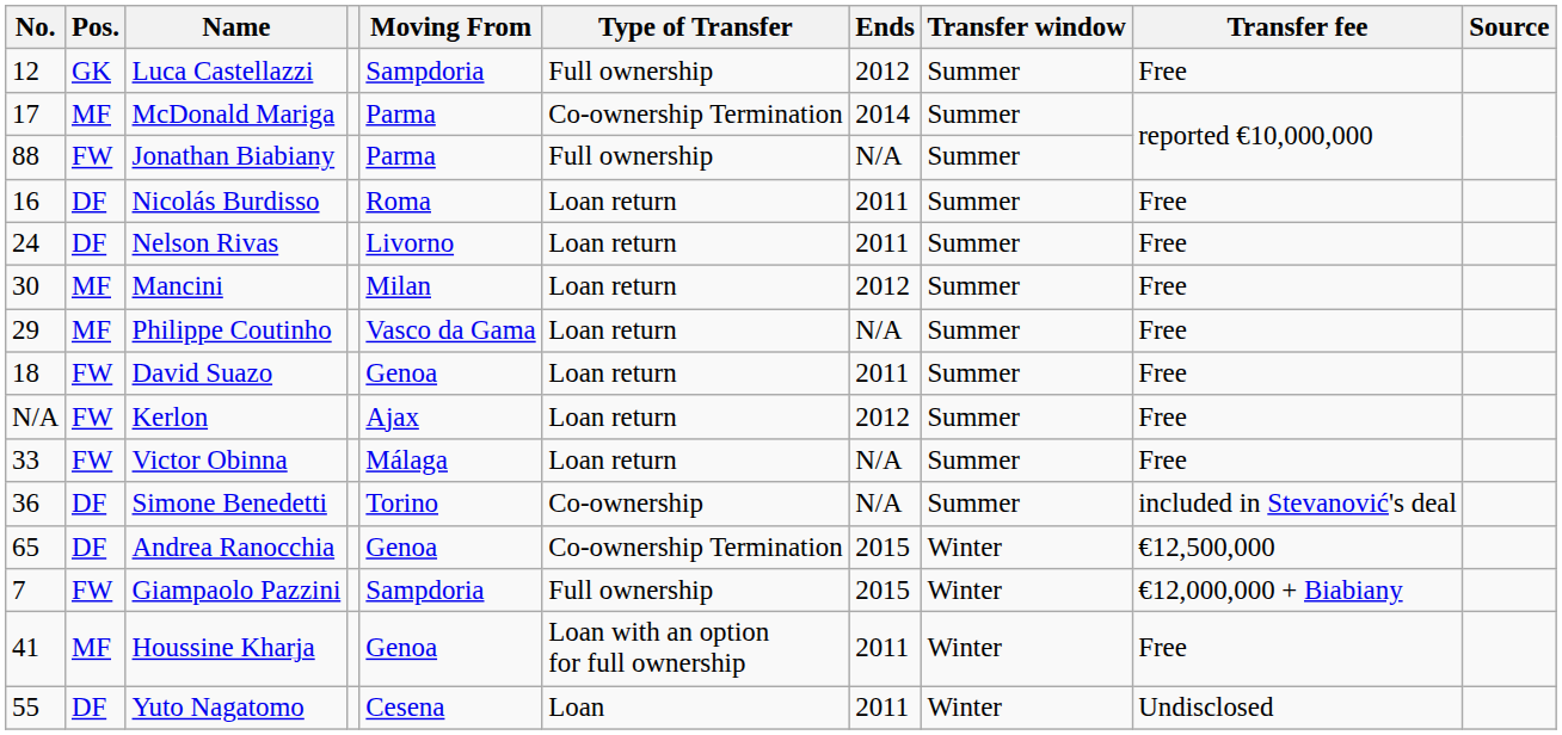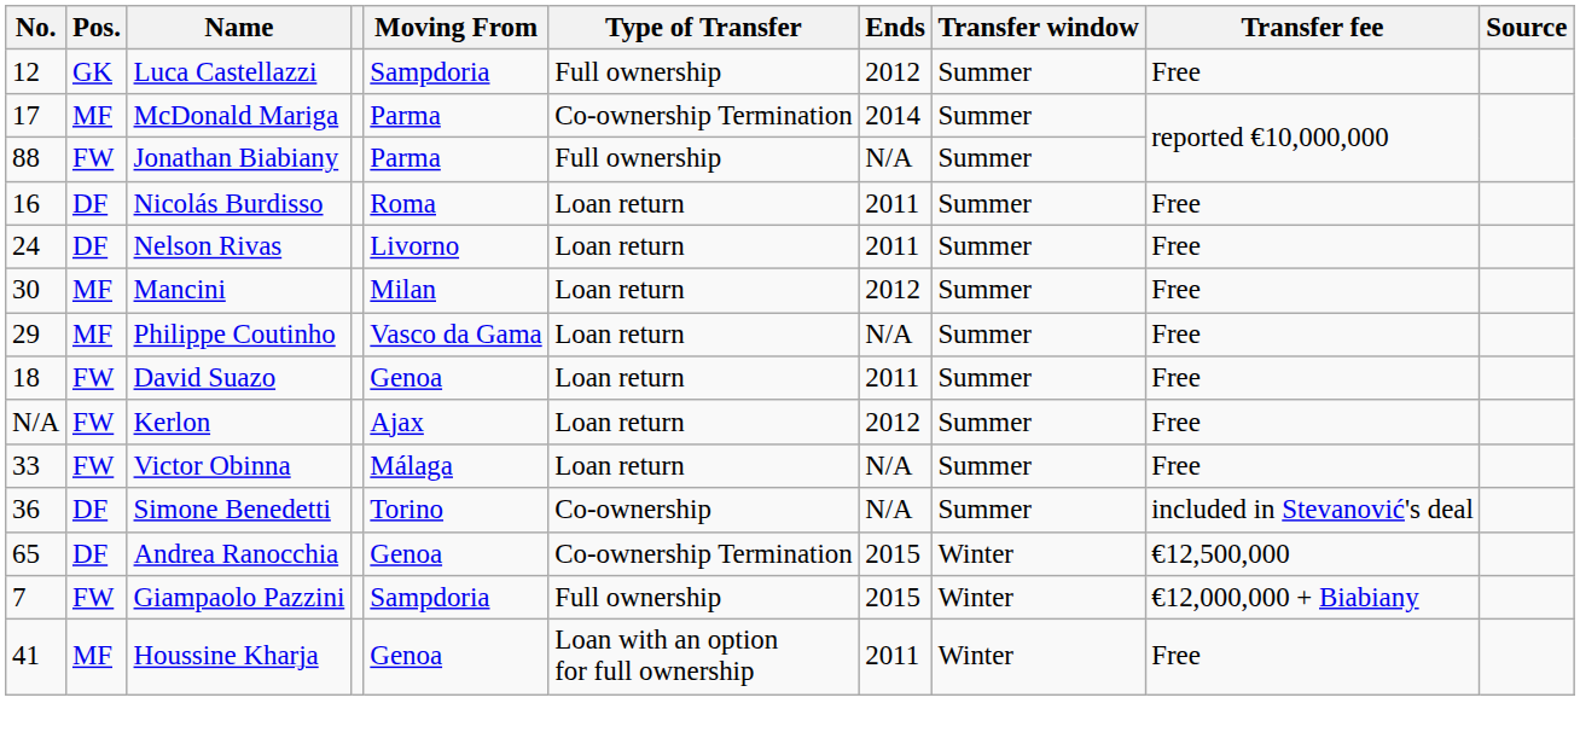- row: 55 | DF | Yuto Nagatomo | Cesena | Loan | 2011 | Winter | Undisclosed
